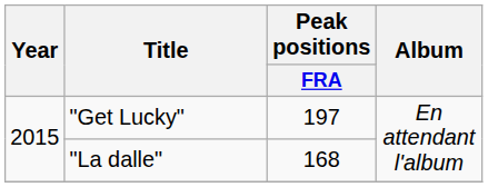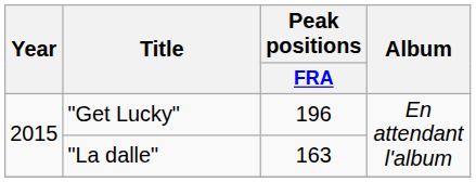"Get Lucky" | Peak positions / FRA: 197 -> 196
"La dalle" | Peak positions / FRA: 168 -> 163
